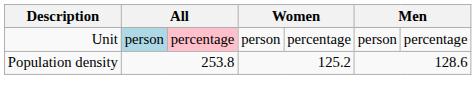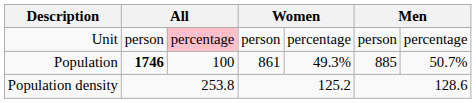Unit | column 2: lightblue background -> no background
+ row: Population | 1746 | 100 | 861 | 49.3% | 885 | 50.7%
